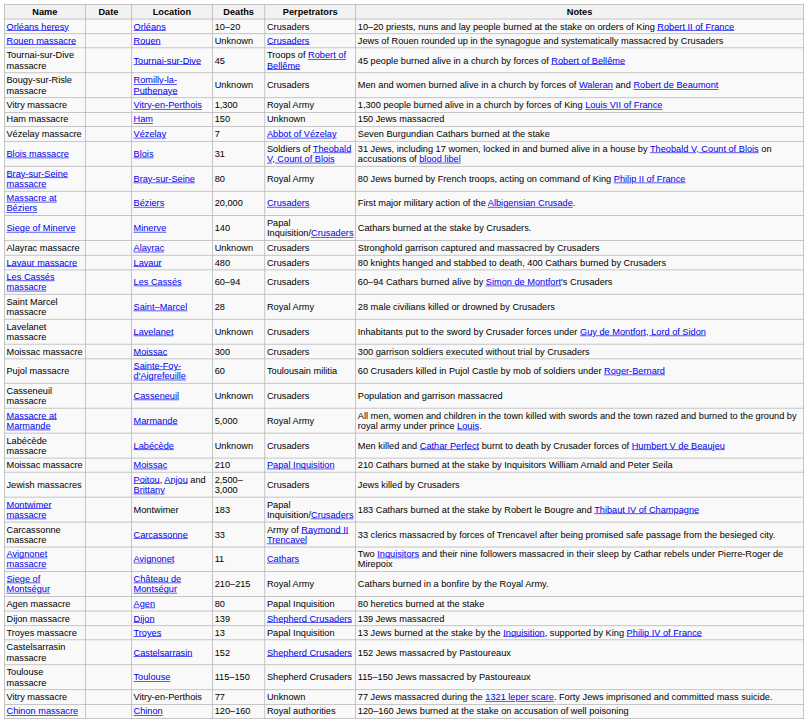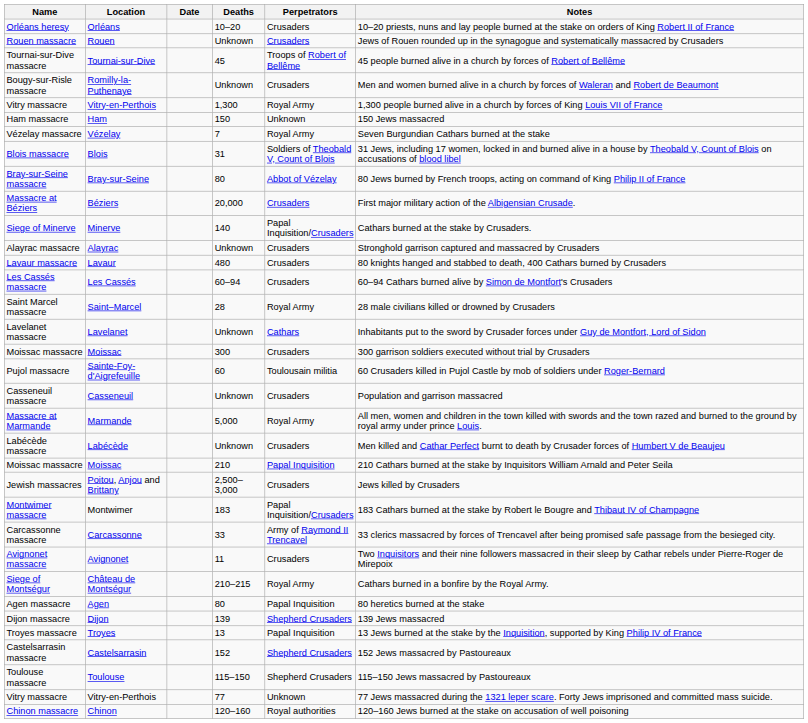columns swapped: Date <-> Location
Vézelay massacre | Perpetrators: Abbot of Vézelay -> Royal Army
Bray-sur-Seine massacre | Perpetrators: Royal Army -> Abbot of Vézelay
Lavelanet massacre | Perpetrators: Crusaders -> Cathars
Avignonet massacre | Perpetrators: Cathars -> Crusaders
